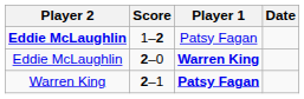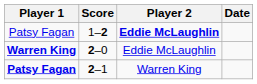columns swapped: Player 1 <-> Player 2
